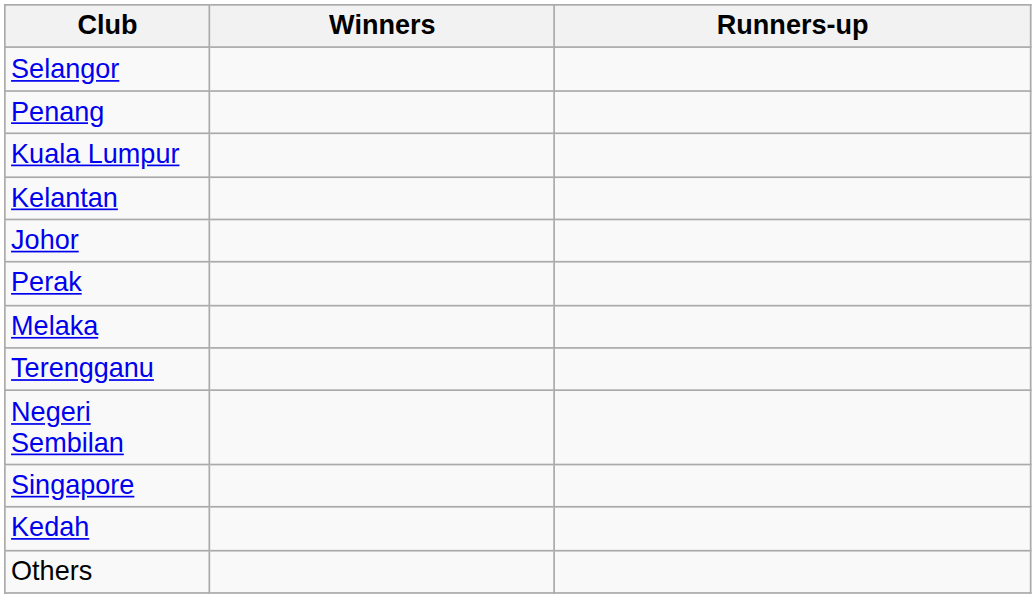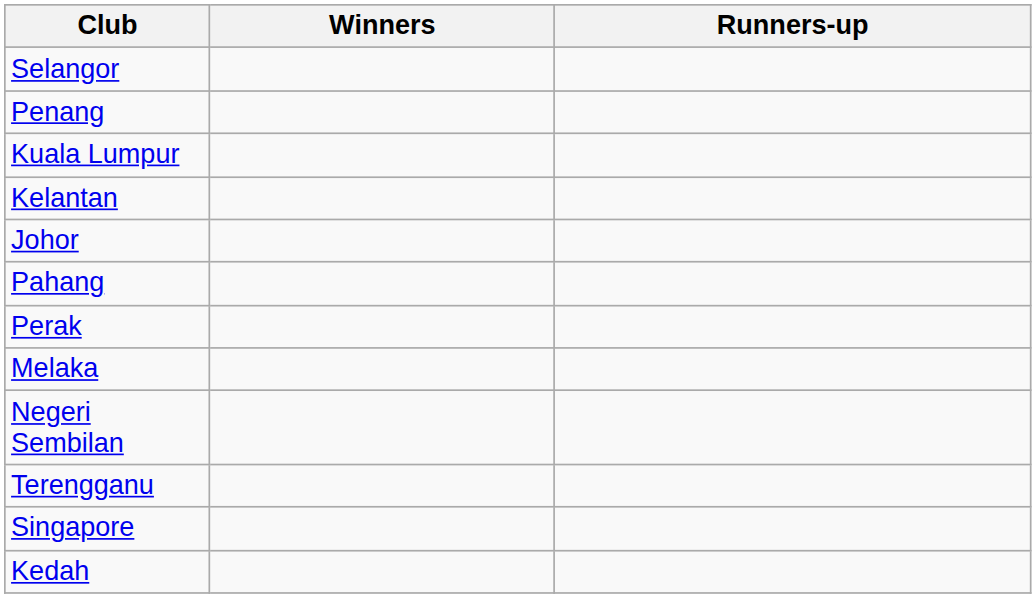+ row: Pahang
rows swapped: Terengganu <-> Negeri Sembilan
- row: Others
